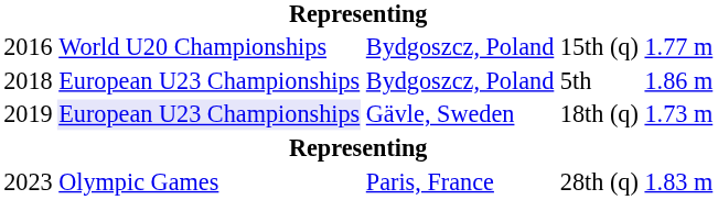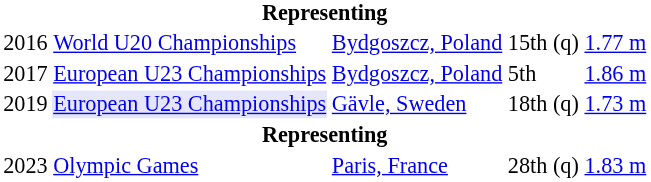5th | column 1: 2018 -> 2017
